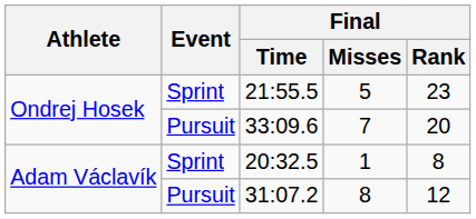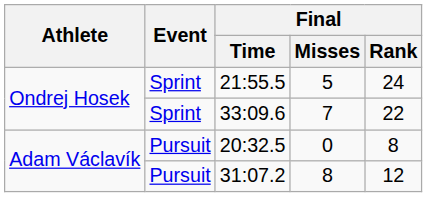21:55.5 | Final / Rank: 23 -> 24
33:09.6 | Event: Pursuit -> Sprint
33:09.6 | Final / Rank: 20 -> 22
20:32.5 | Event: Sprint -> Pursuit
20:32.5 | Final / Misses: 1 -> 0
